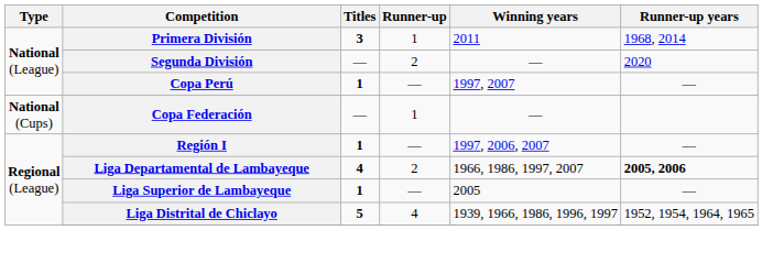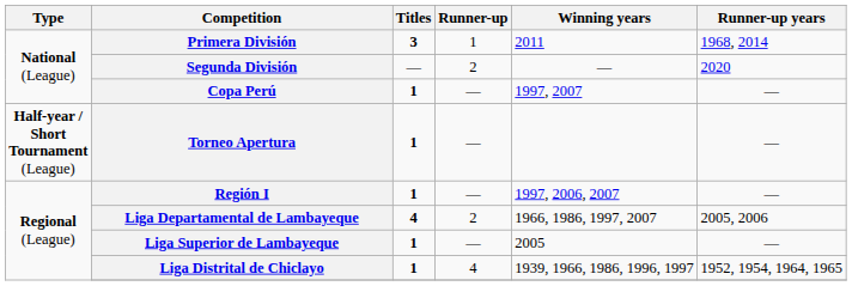+ row: Half-year / Short Tournament (League) | Torneo Apertura | 1 | — | —
- row: National (Cups) | Copa Federación | — | 1 | —
Liga Departamental de Lambayeque | Runner-up years: bold -> normal
Liga Distrital de Chiclayo | Titles: 5 -> 1
